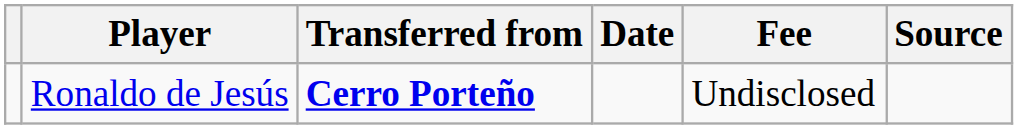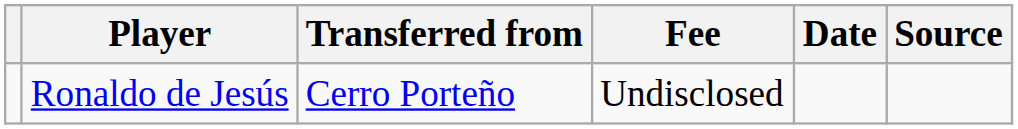columns swapped: Fee <-> Date
Ronaldo de Jesús | Transferred from: bold -> normal
